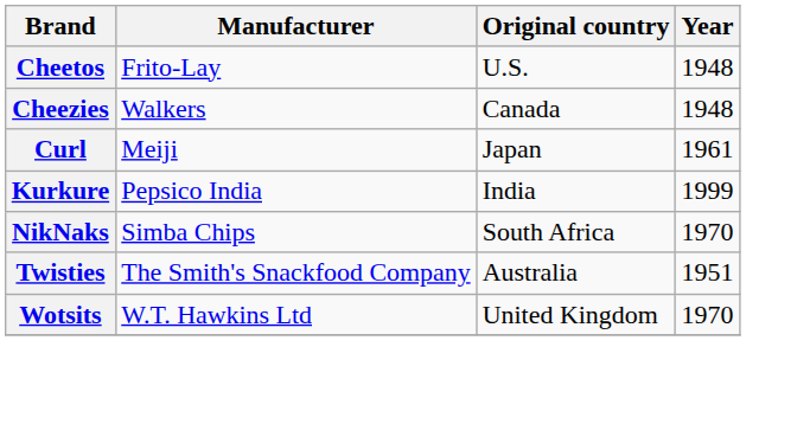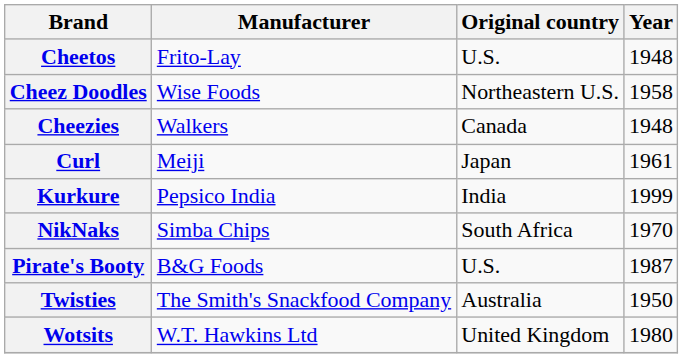+ row: Cheez Doodles | Wise Foods | Northeastern U.S. | 1958
+ row: Pirate's Booty | B&G Foods | U.S. | 1987
Twisties | Year: 1951 -> 1950
Wotsits | Year: 1970 -> 1980
